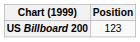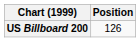US Billboard 200 | Position: 123 -> 126
